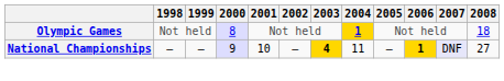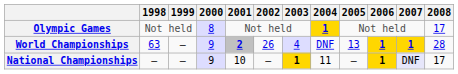Olympic Games | 2008: 18 -> 17
+ row: World Championships | 63 | — | 9 | 2 | 26 | 4 | DNF | 13 | 1 | 1 | 28
National Championships | 2003: 4 -> 1
National Championships | 2008: 27 -> 17
